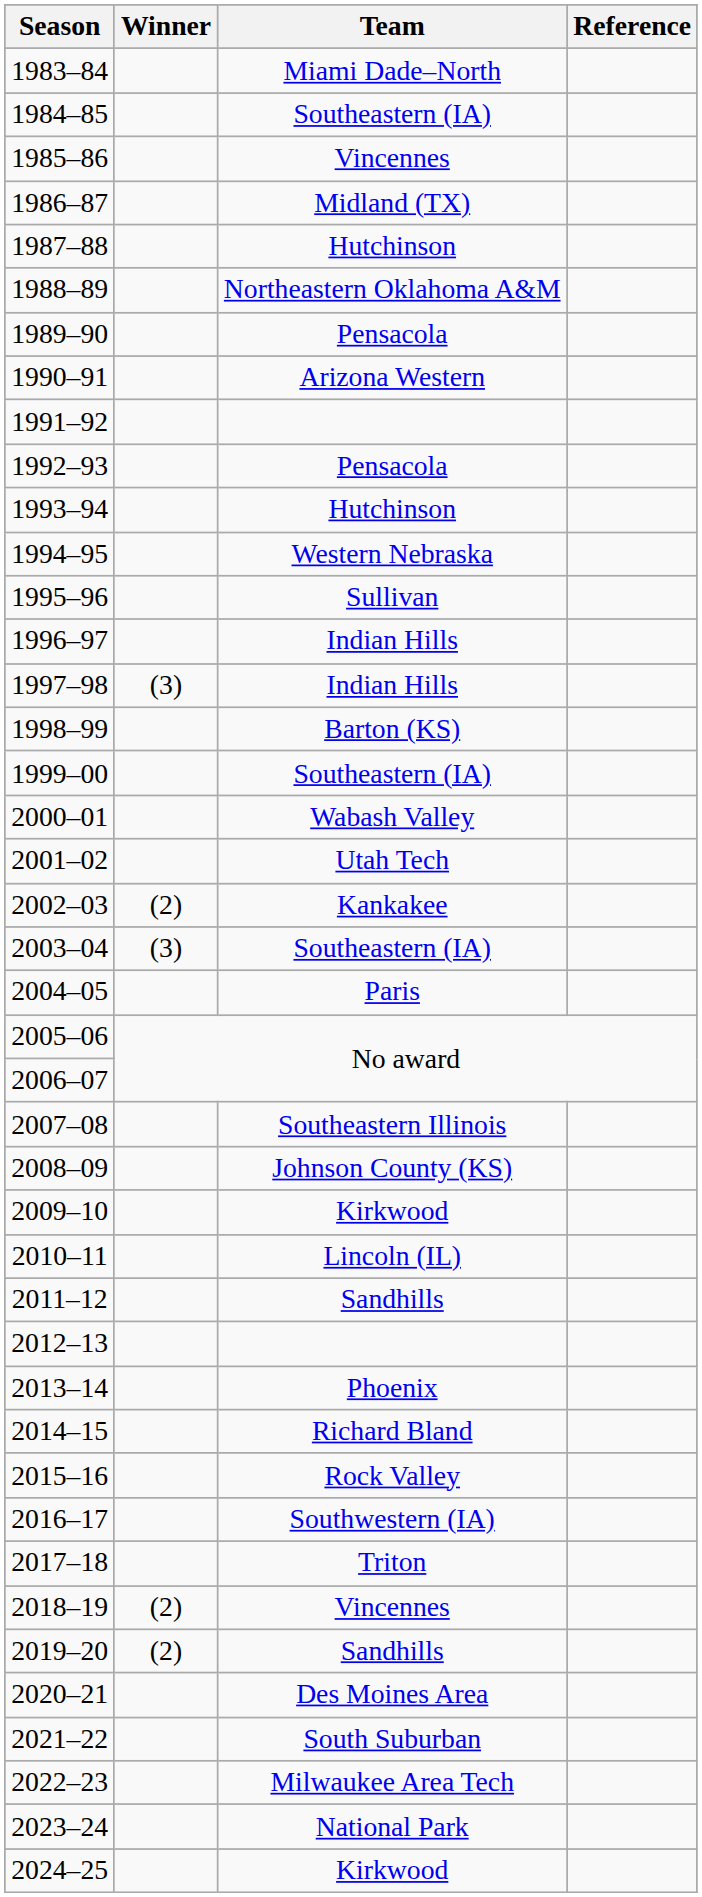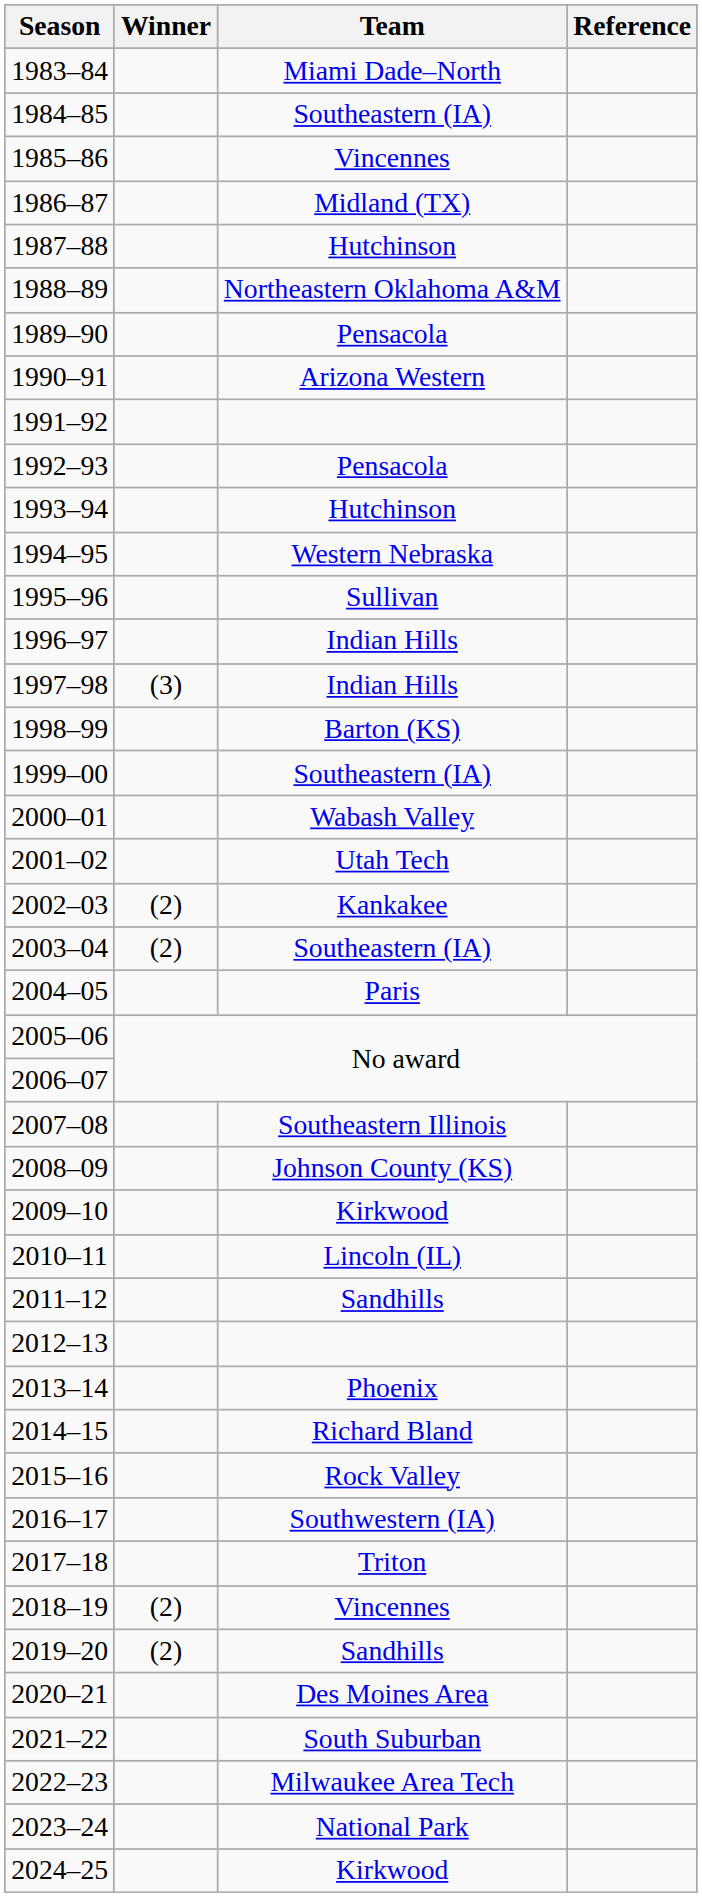2003–04 | Winner: (3) -> (2)
